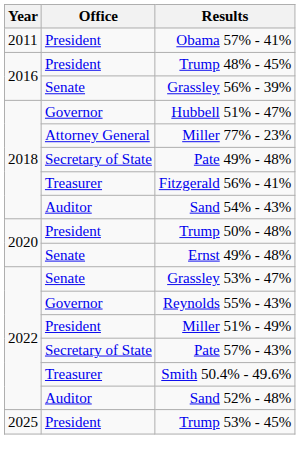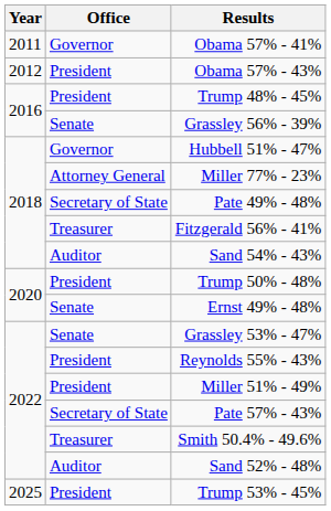Obama 57% - 41% | Office: President -> Governor
+ row: 2012 | President | Obama 57% - 43%
Reynolds 55% - 43% | Office: Governor -> President
